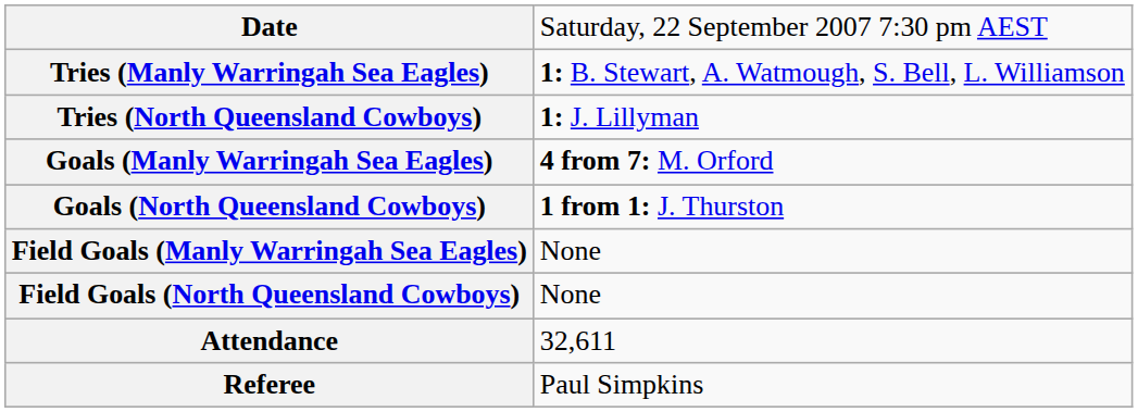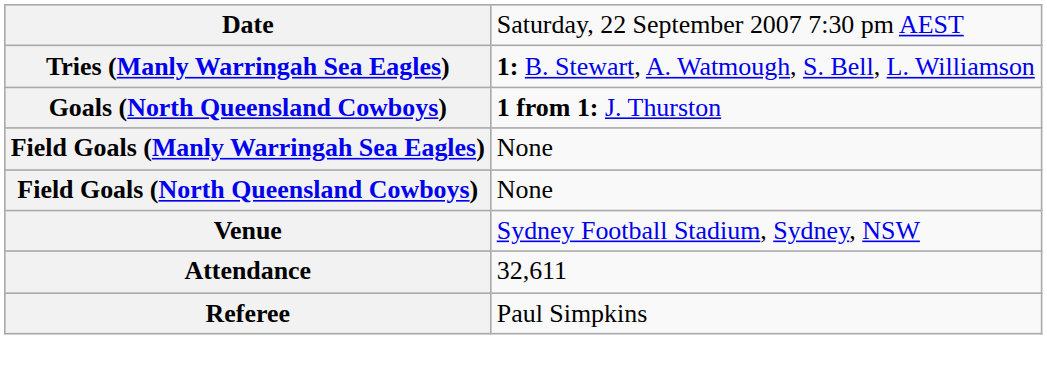- row: Tries (North Queensland Cowboys) | 1: J. Lillyman
- row: Goals (Manly Warringah Sea Eagles) | 4 from 7: M. Orford
+ row: Venue | Sydney Football Stadium, Sydney, NSW
